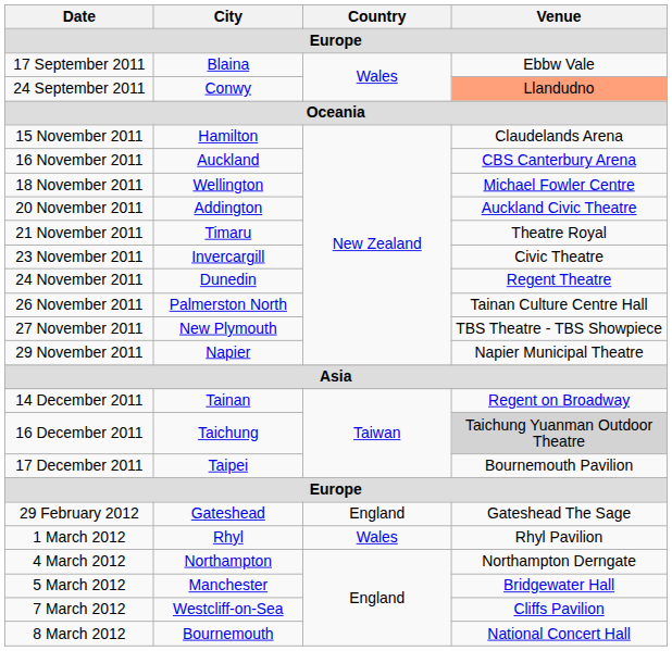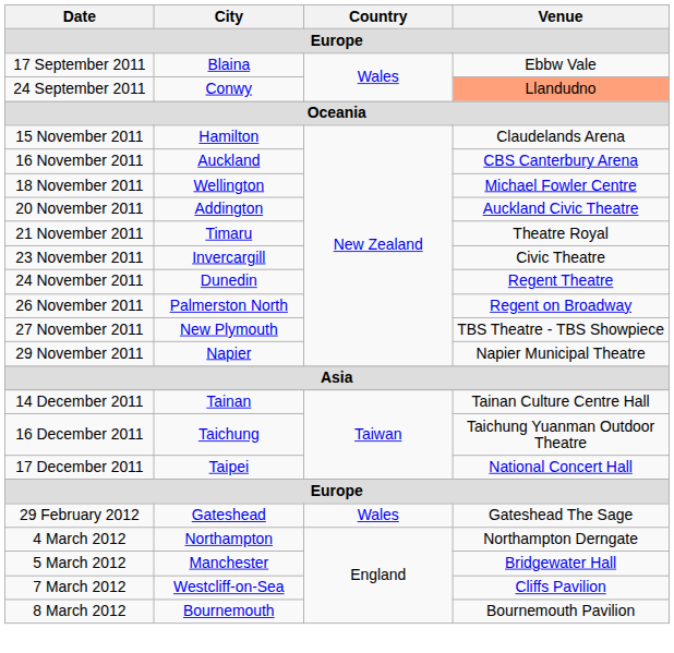26 November 2011 | Venue: Tainan Culture Centre Hall -> Regent on Broadway
14 December 2011 | Venue: Regent on Broadway -> Tainan Culture Centre Hall
16 December 2011 | Venue: lightgrey background -> no background
17 December 2011 | Venue: Bournemouth Pavilion -> National Concert Hall
29 February 2012 | Country: England -> Wales
- row: 1 March 2012 | Rhyl | Wales | Rhyl Pavilion
8 March 2012 | Venue: National Concert Hall -> Bournemouth Pavilion
